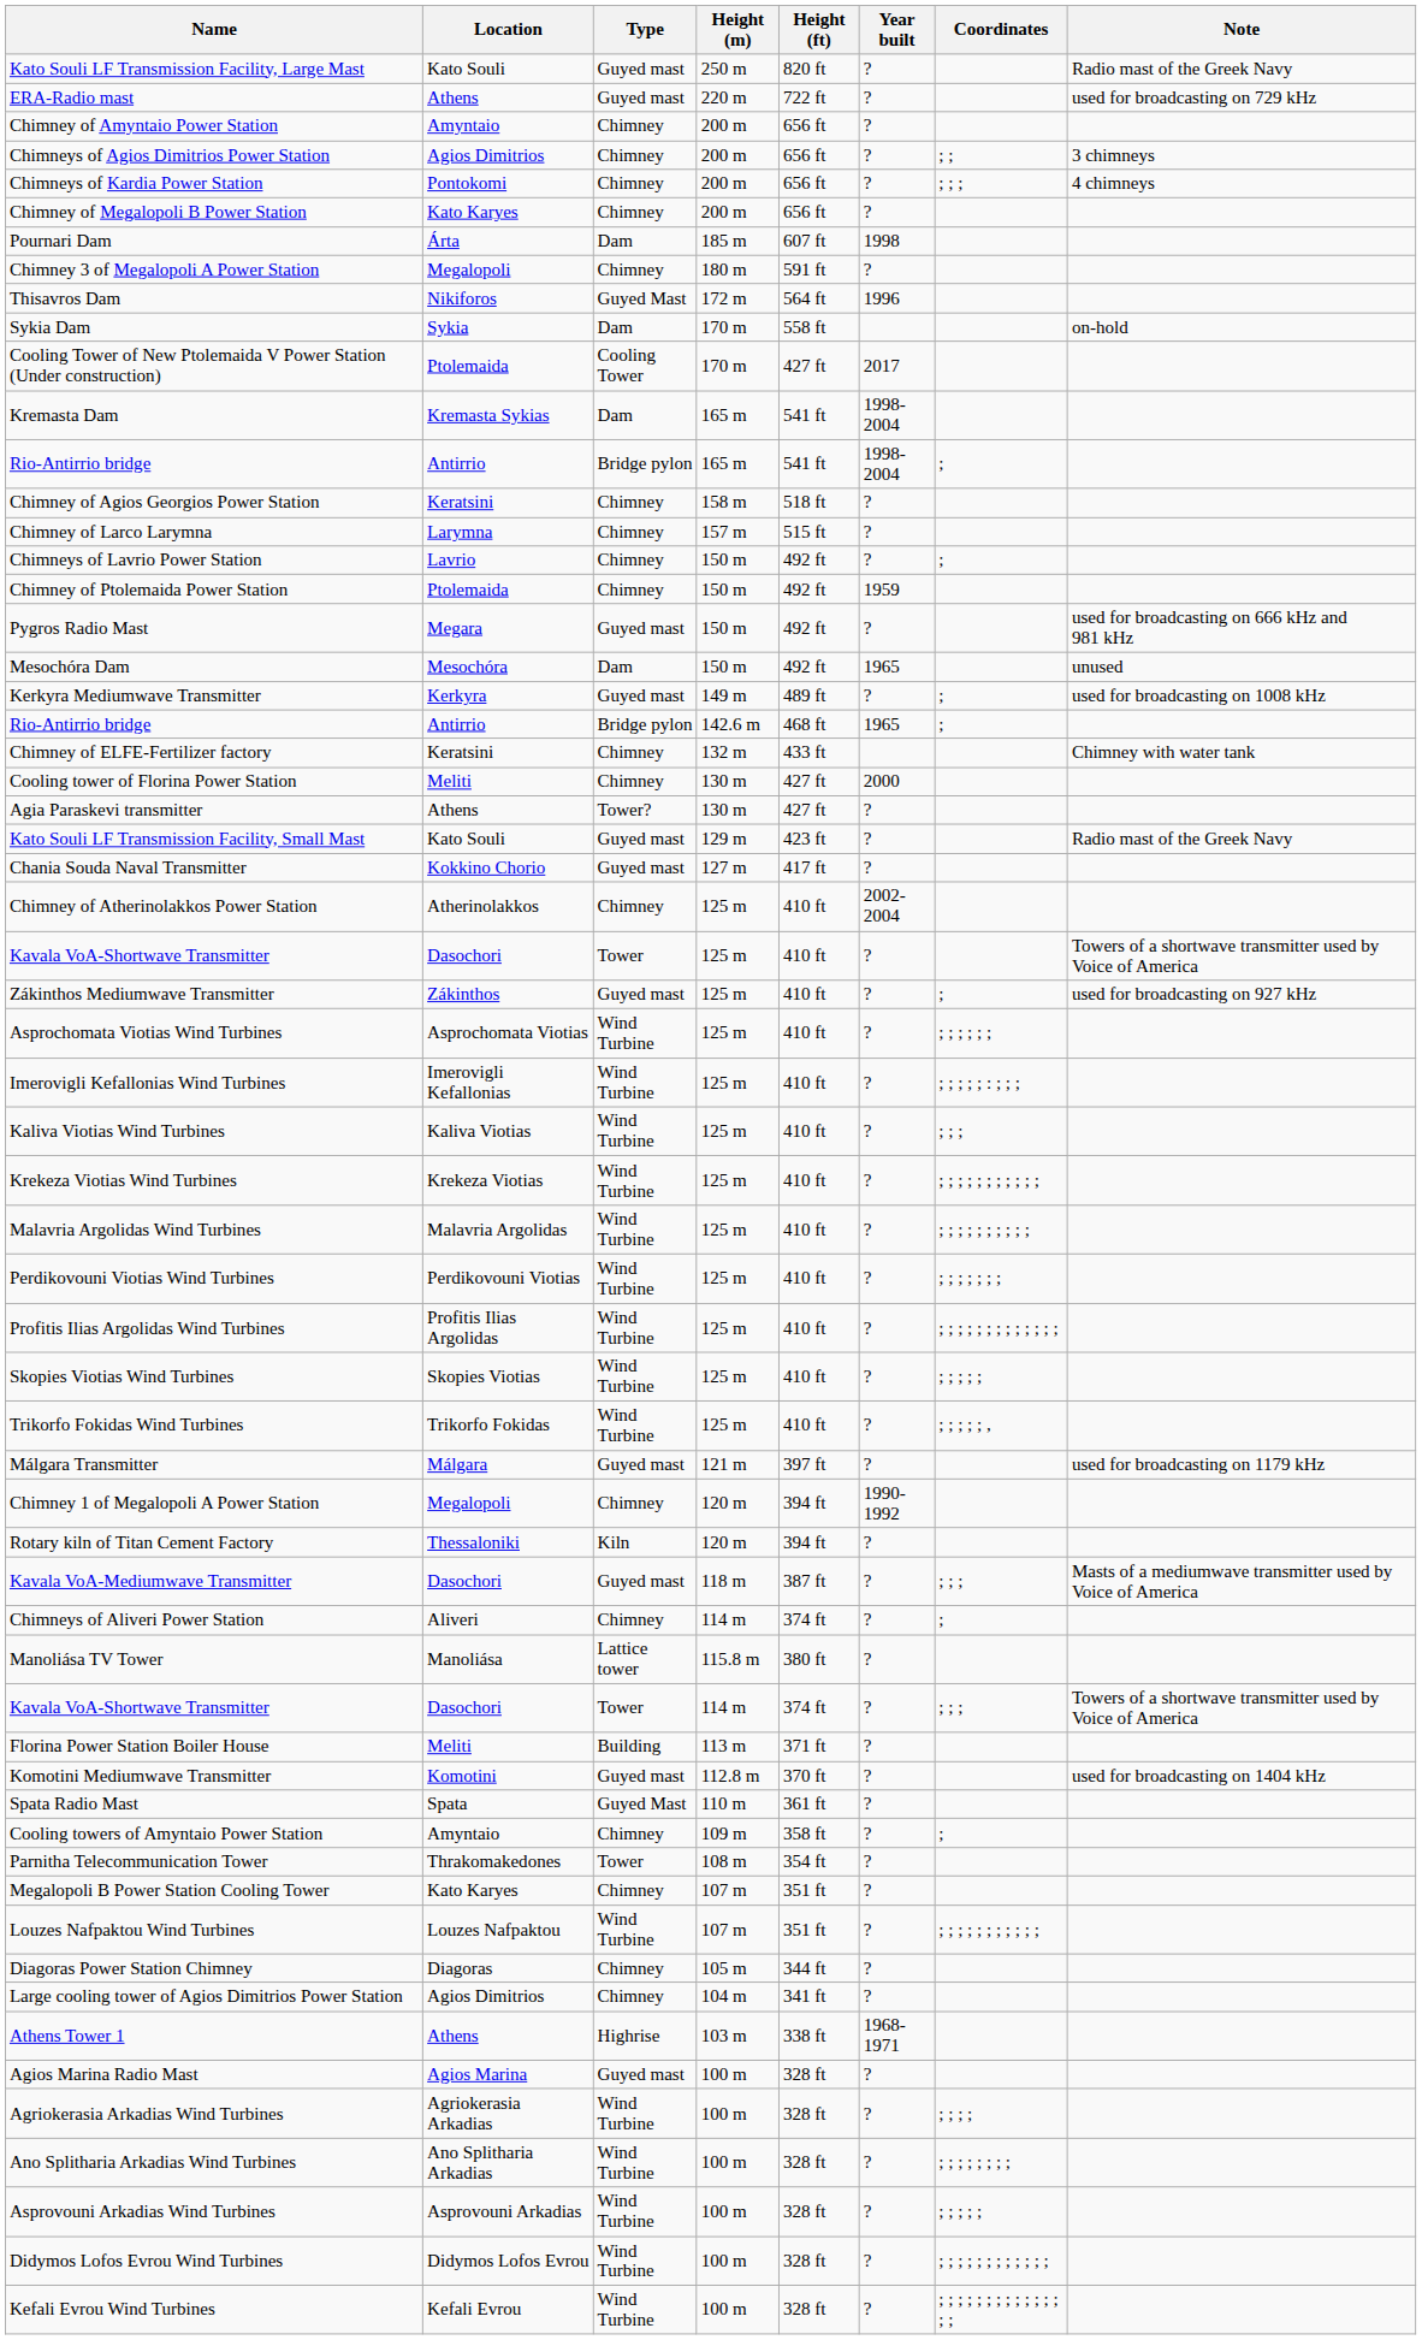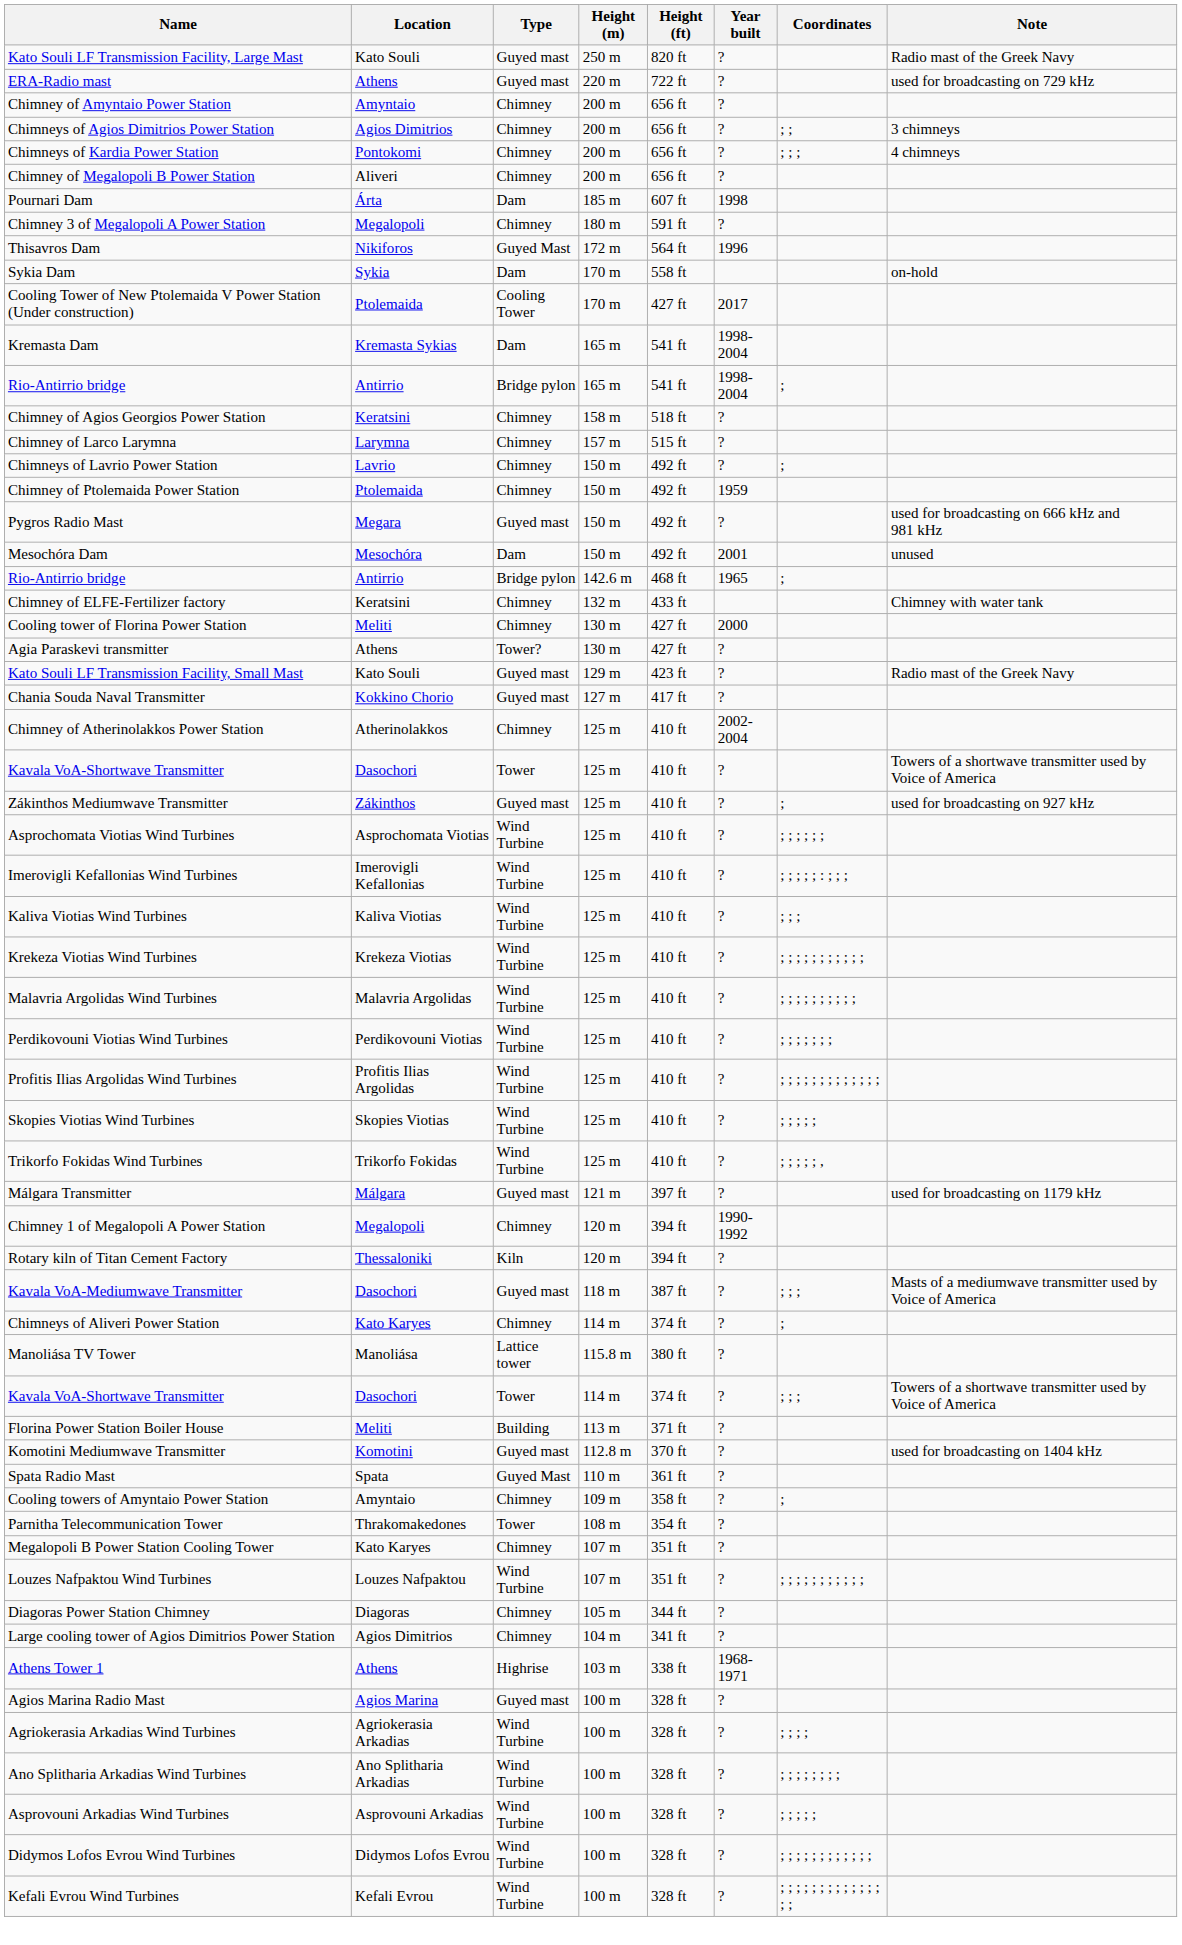Chimney of Megalopoli B Power Station | Location: Kato Karyes -> Aliveri
Mesochóra Dam | Year built: 1965 -> 2001
- row: Kerkyra Mediumwave Transmitter | Kerkyra | Guyed mast | 149 m | 489 ft | ? | ; | used for broadcasting on 1008 kHz
Chimneys of Aliveri Power Station | Location: Aliveri -> Kato Karyes
